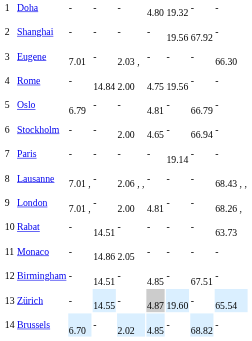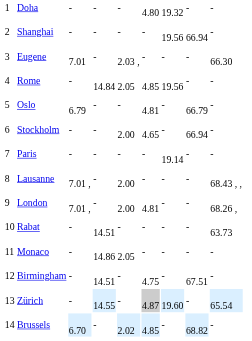Shanghai | column 8: 67.92 -> 66.94
Rome | column 5: 2.00 -> 2.05
Rome | column 6: 4.75 -> 4.85
Lausanne | column 5: 2.06 , , -> 2.00
Birmingham | column 6: 4.85 -> 4.75
